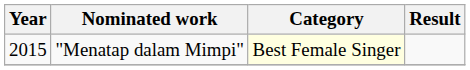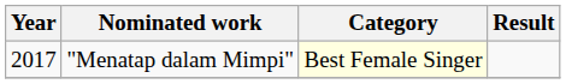"Menatap dalam Mimpi" | Year: 2015 -> 2017
